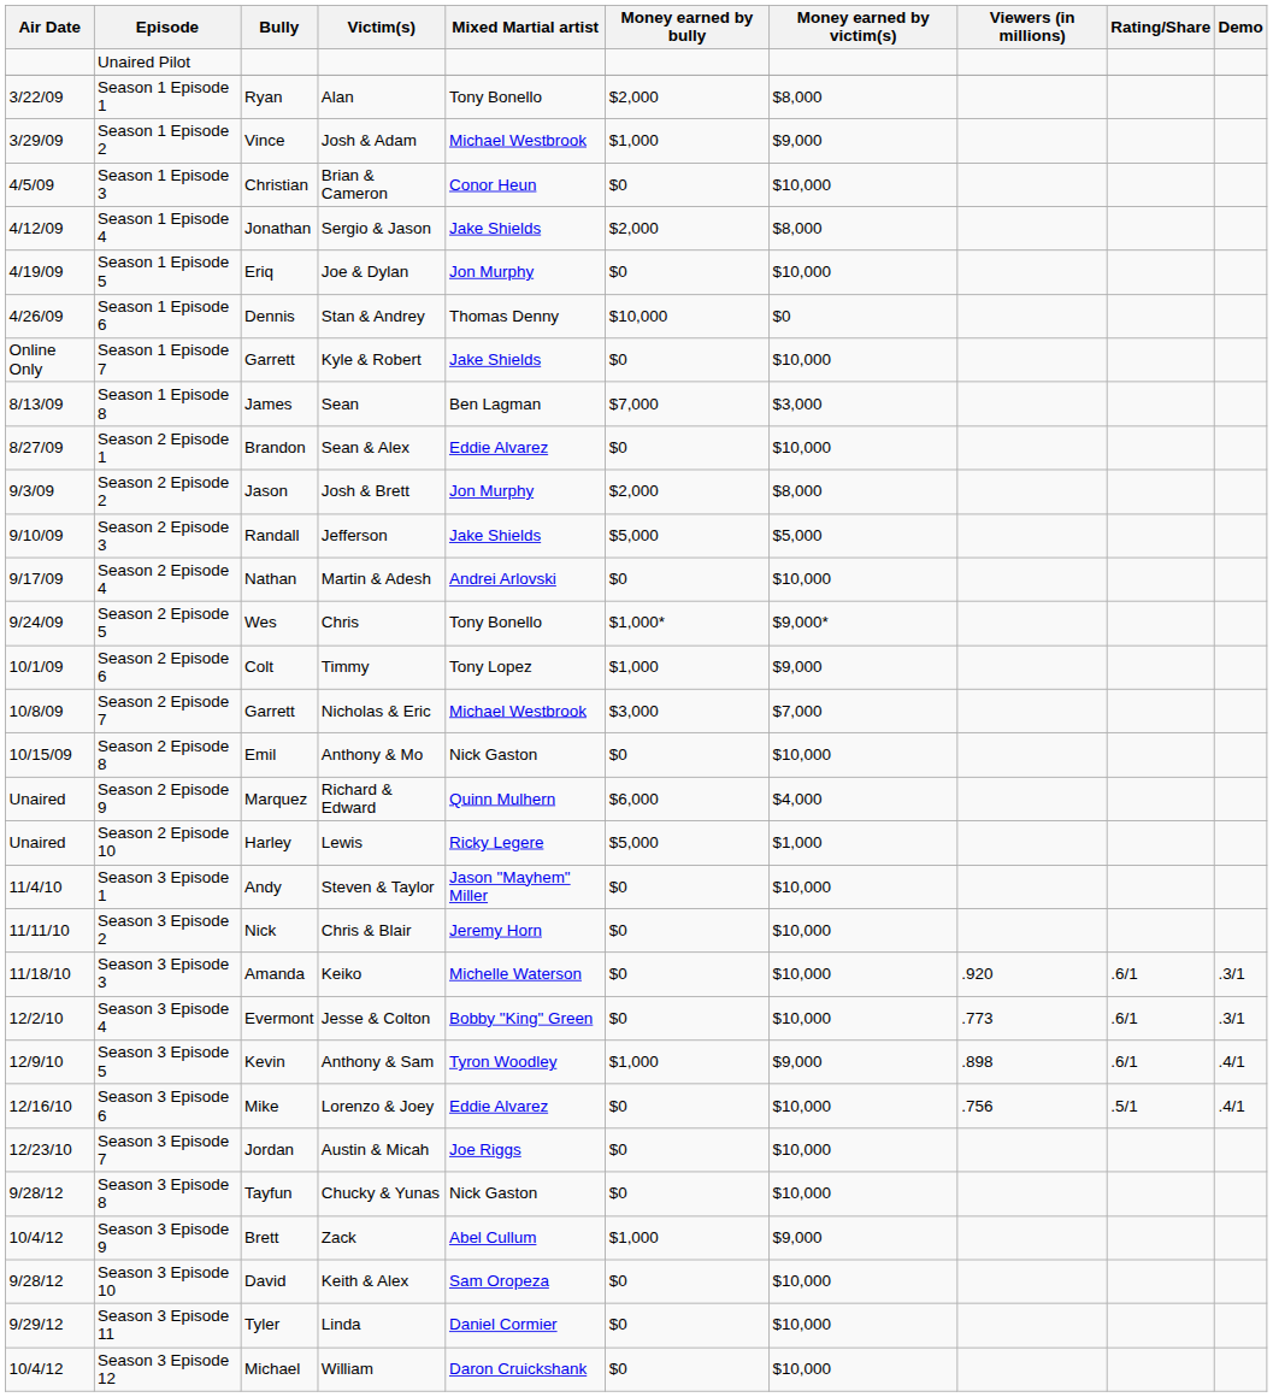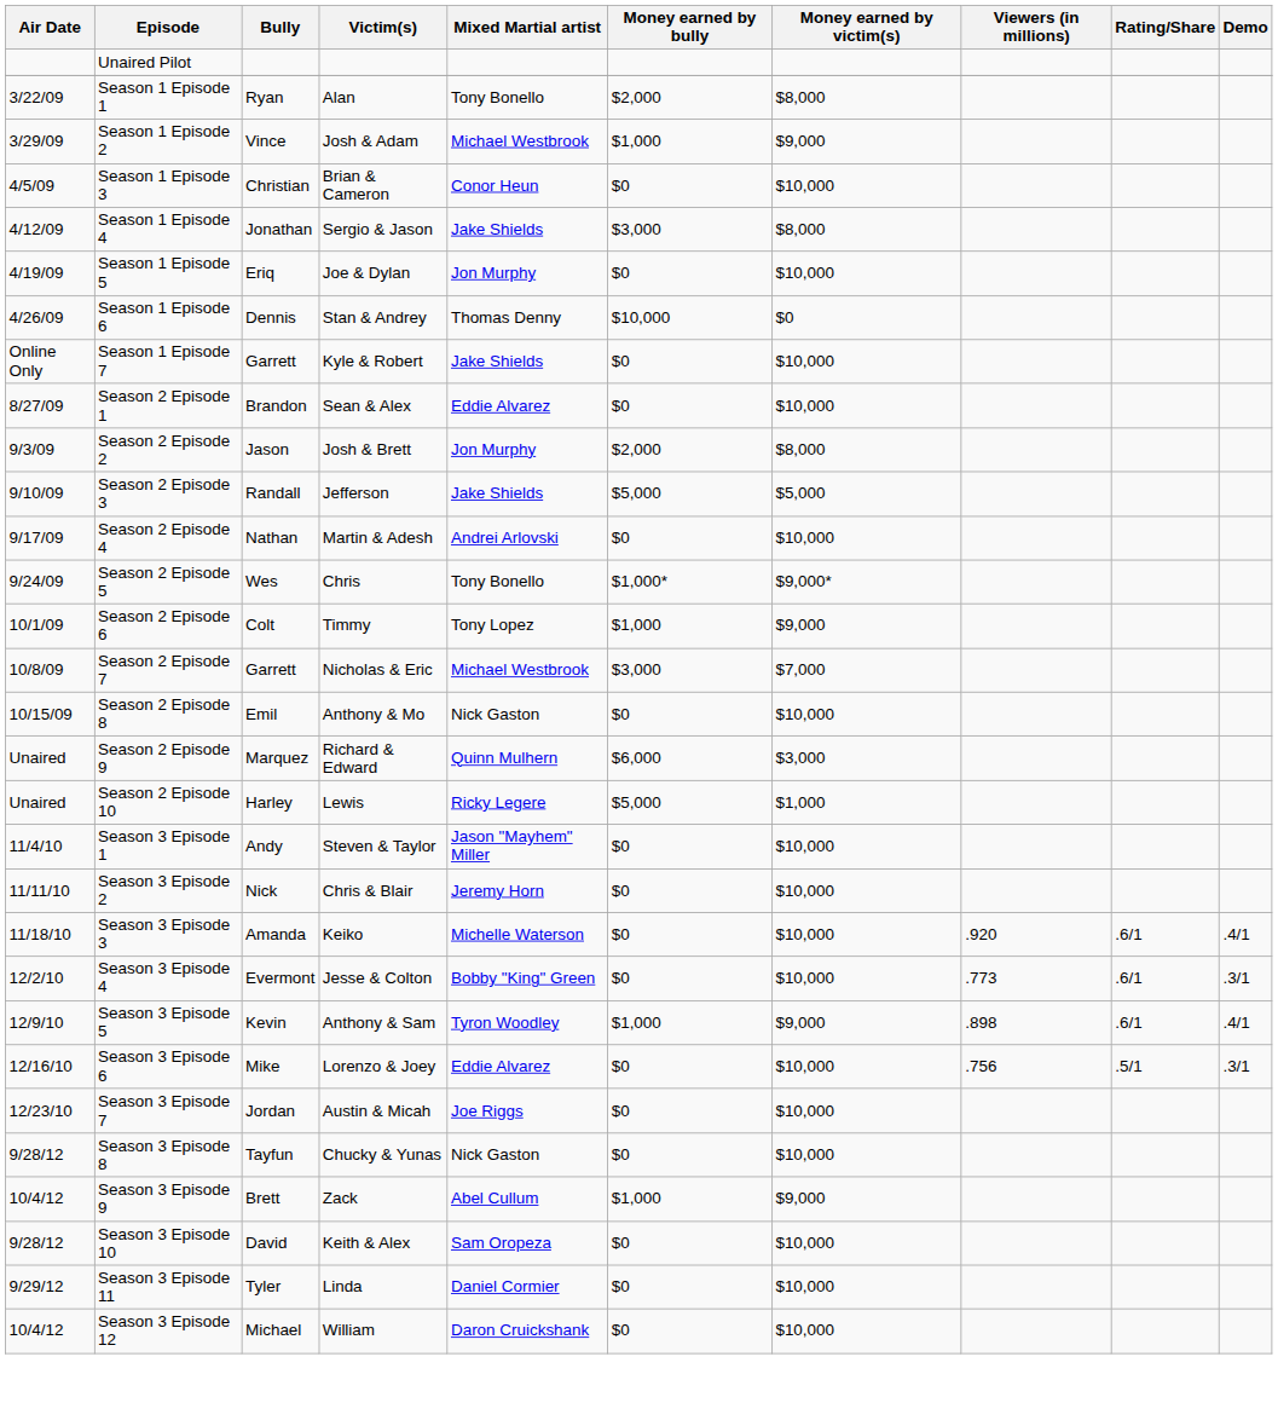Season 1 Episode 4 | Money earned by bully: $2,000 -> $3,000
- row: 8/13/09 | Season 1 Episode 8 | James | Sean | Ben Lagman | $7,000 | $3,000
Season 2 Episode 9 | Money earned by victim(s): $4,000 -> $3,000
Season 3 Episode 3 | Demo: .3/1 -> .4/1
Season 3 Episode 6 | Demo: .4/1 -> .3/1
